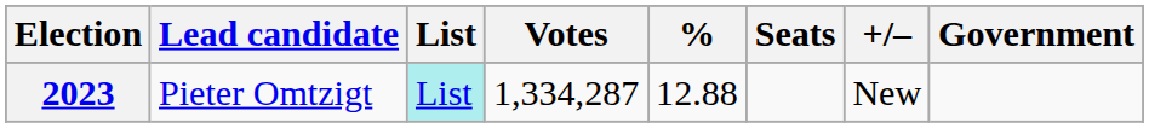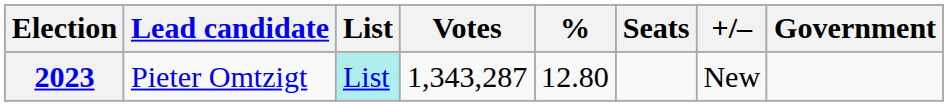2023 | Votes: 1,334,287 -> 1,343,287
2023 | %: 12.88 -> 12.80
